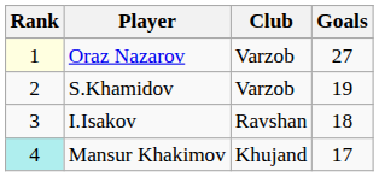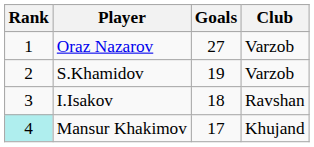columns swapped: Club <-> Goals
Oraz Nazarov | Rank: lightyellow background -> no background
